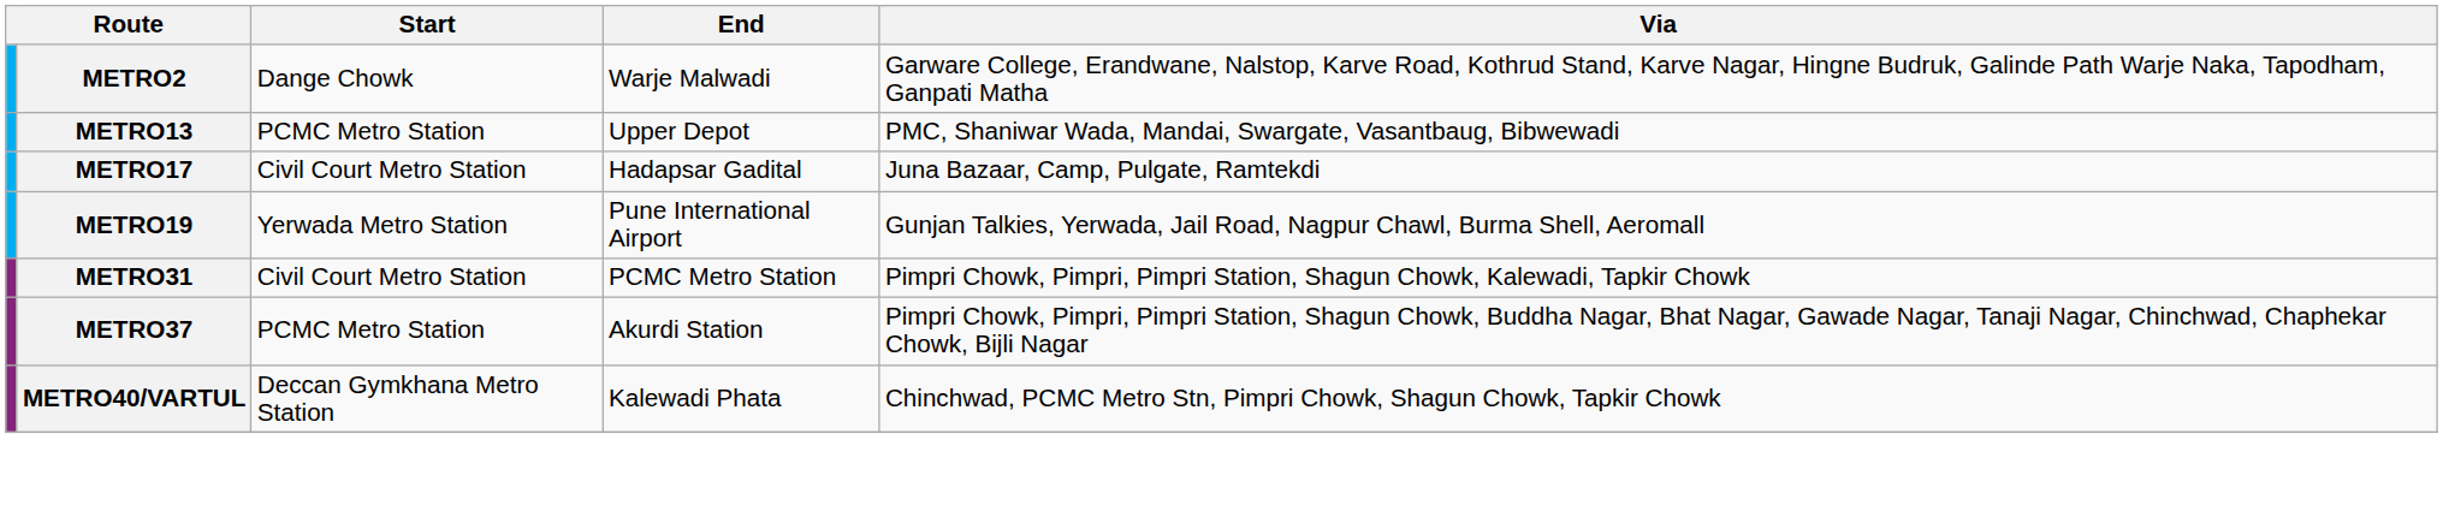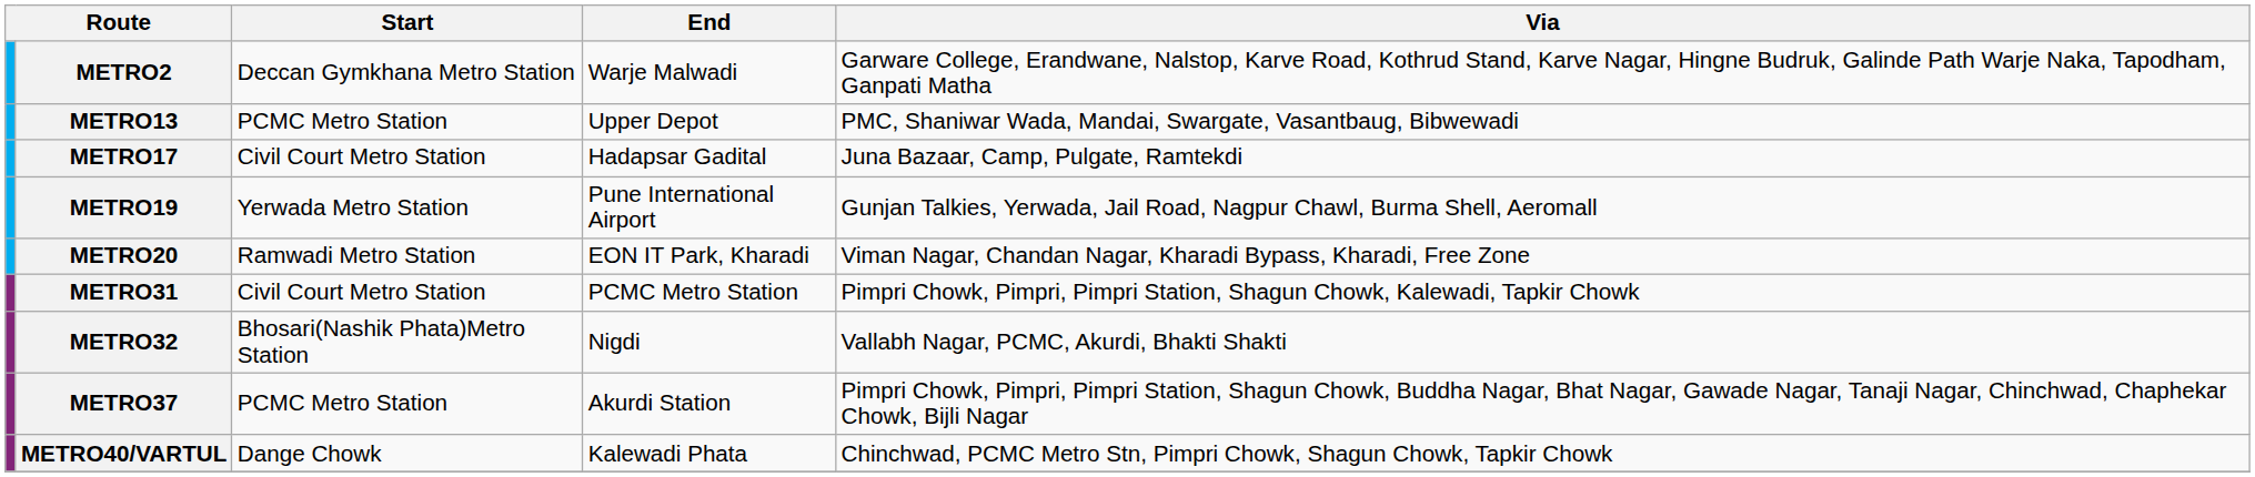METRO2 | Start: Dange Chowk -> Deccan Gymkhana Metro Station
+ row: METRO20 | Ramwadi Metro Station | EON IT Park, Kharadi | Viman Nagar, Chandan Nagar, Kharadi Bypass, Kharadi, Free Zone
+ row: METRO32 | Bhosari(Nashik Phata)Metro Station | Nigdi | Vallabh Nagar, PCMC, Akurdi, Bhakti Shakti
METRO40/VARTUL | Start: Deccan Gymkhana Metro Station -> Dange Chowk
